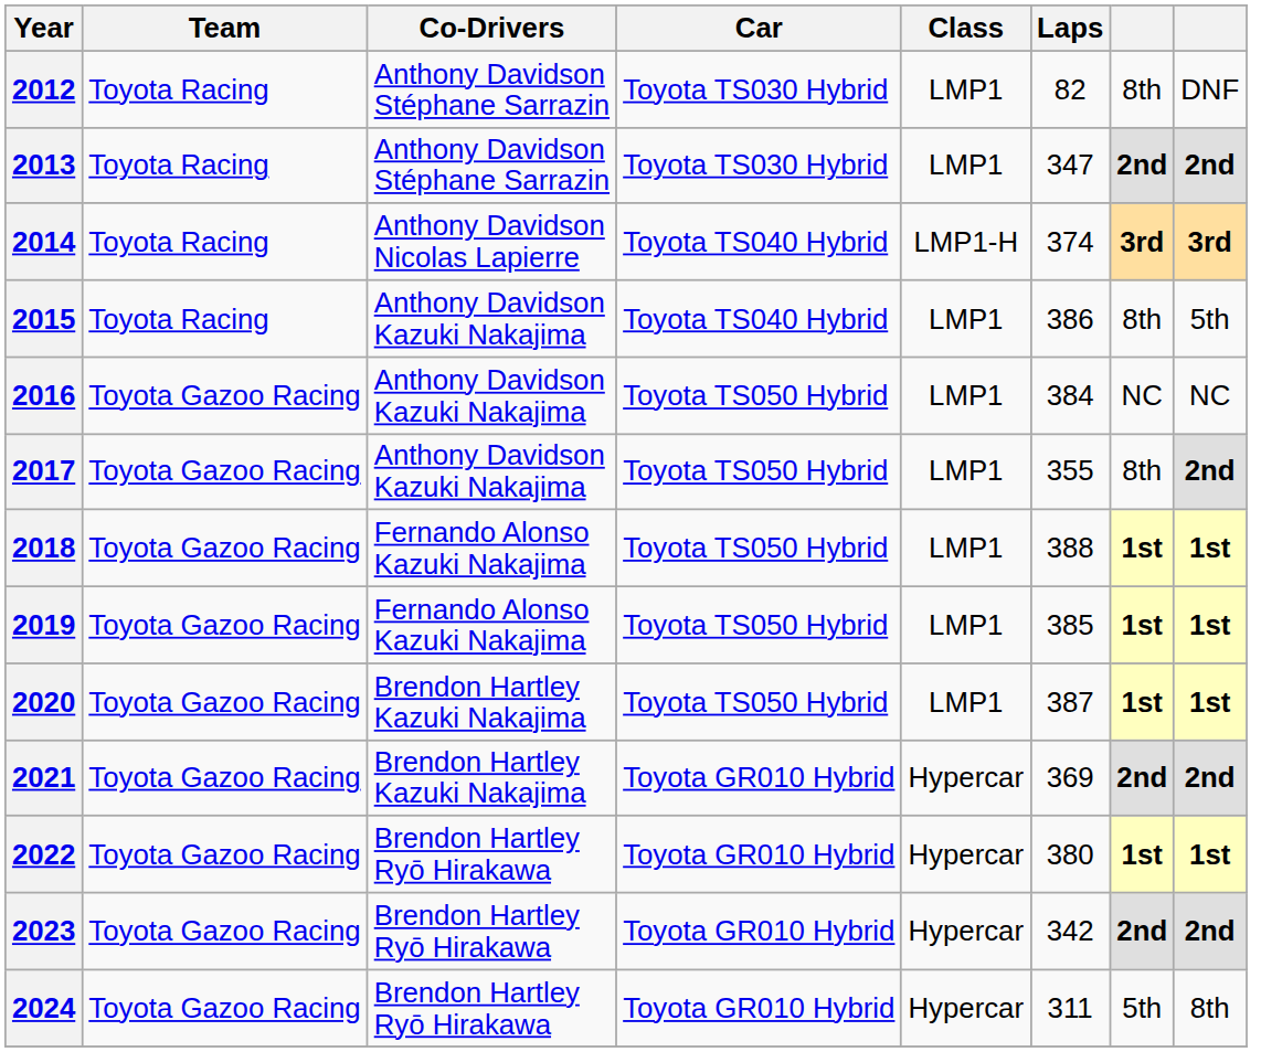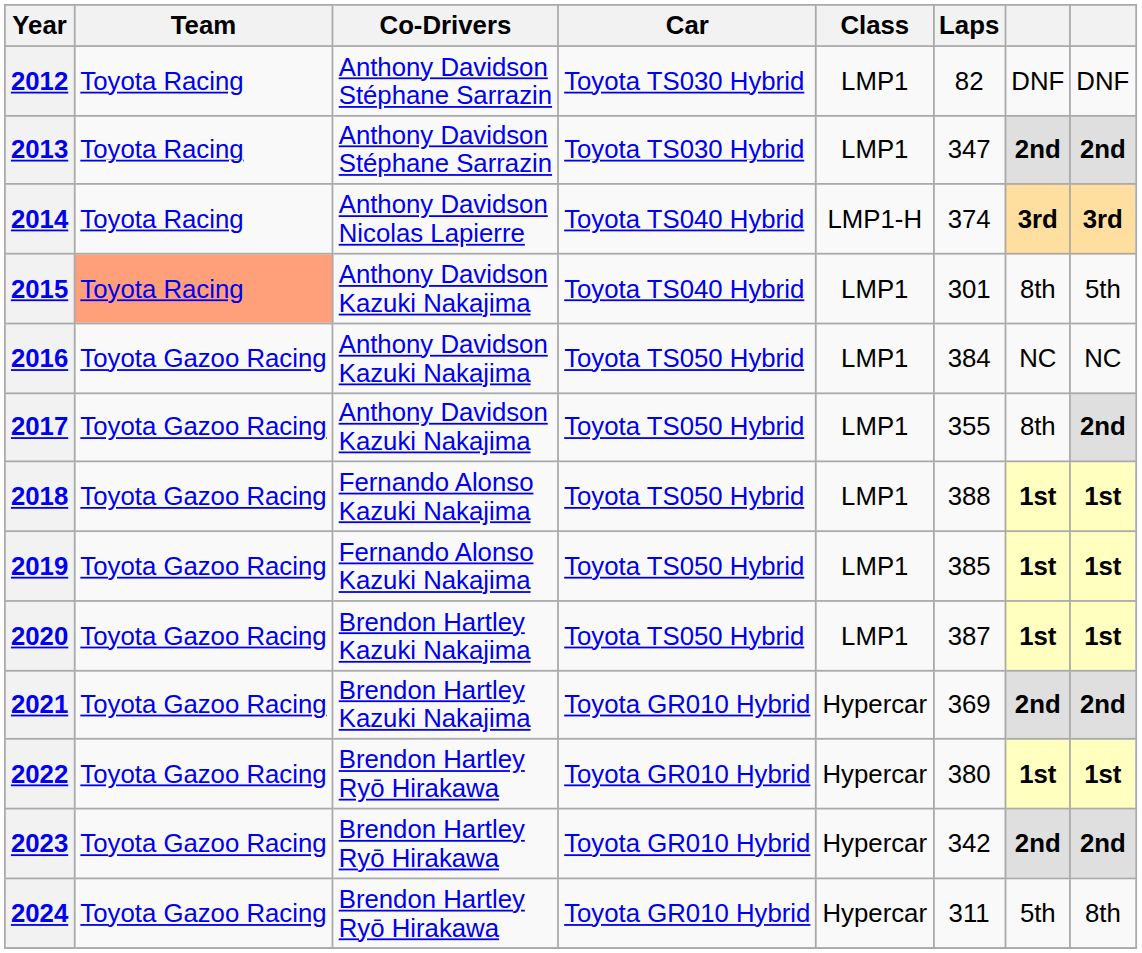2012 | column 7: 8th -> DNF
2015 | Team: no background -> lightsalmon background
2015 | Laps: 386 -> 301
